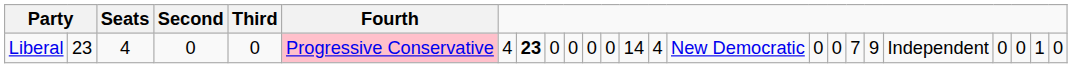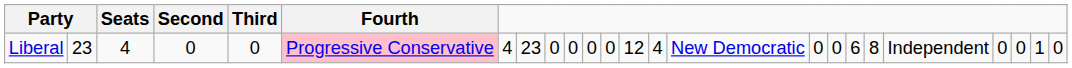Liberal | column 8: bold -> normal
Liberal | column 13: 14 -> 12
Liberal | column 18: 7 -> 6
Liberal | column 19: 9 -> 8
